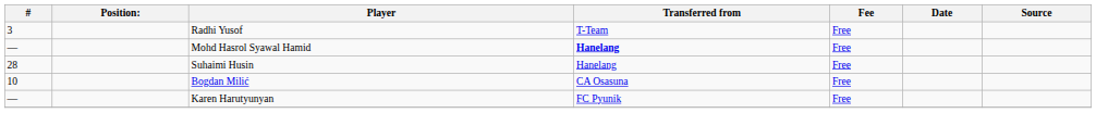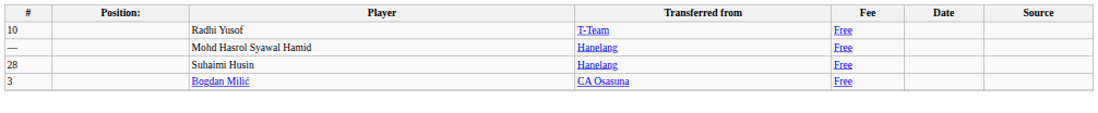Radhi Yusof | #: 3 -> 10
Mohd Hasrol Syawal Hamid | Transferred from: bold -> normal
Bogdan Milić | #: 10 -> 3
- row: — | Karen Harutyunyan | FC Pyunik | Free
